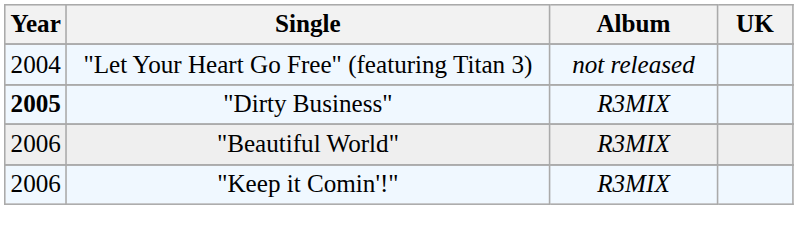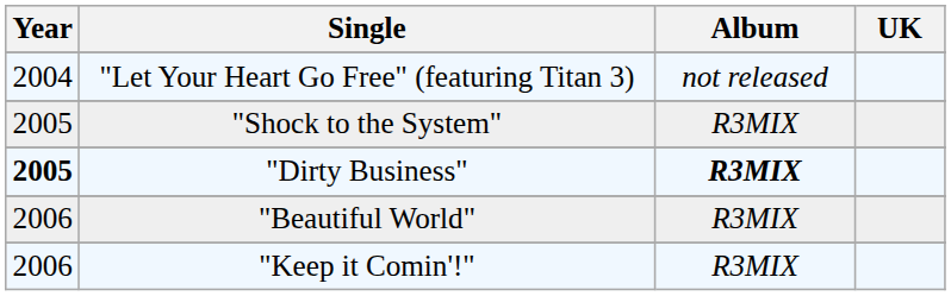+ row: 2005 | "Shock to the System" | R3MIX
"Dirty Business" | Album: normal -> bold
